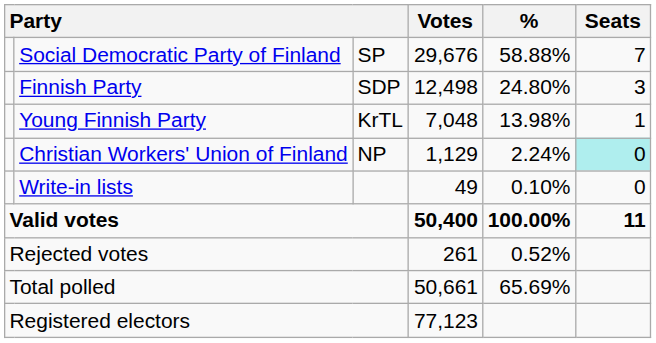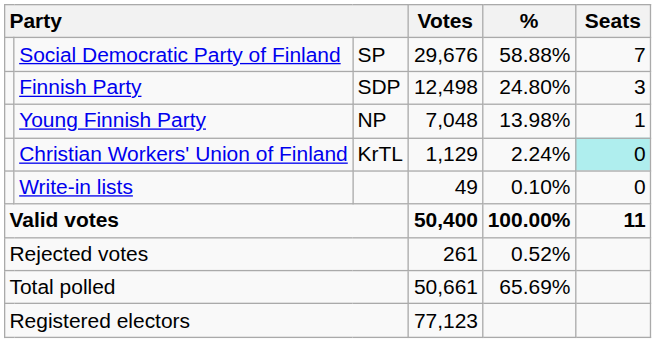Young Finnish Party | column 3: KrTL -> NP
Christian Workers' Union of Finland | column 3: NP -> KrTL
